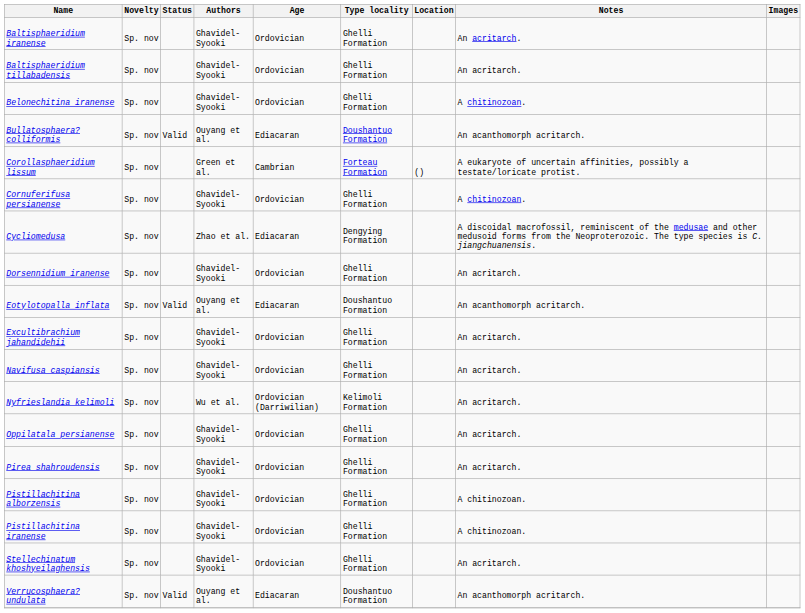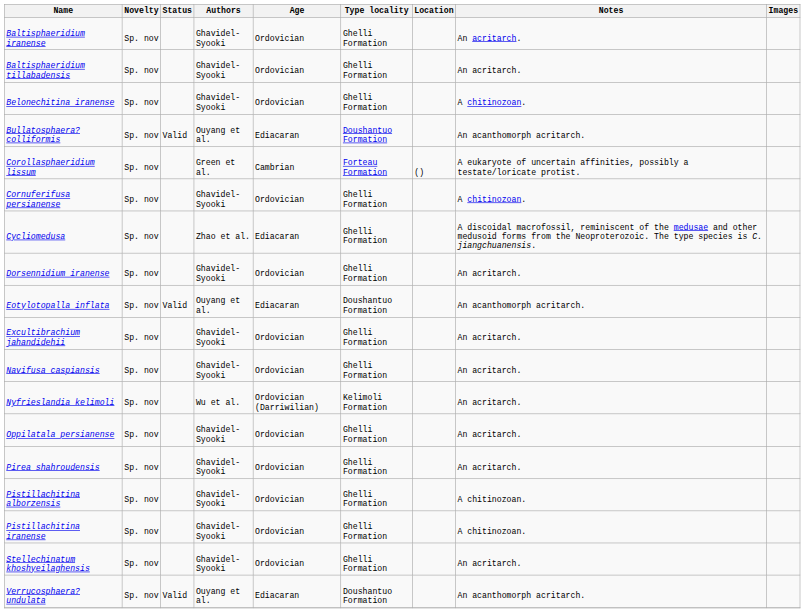Cycliomedusa | Type locality: Dengying Formation -> Ghelli Formation
